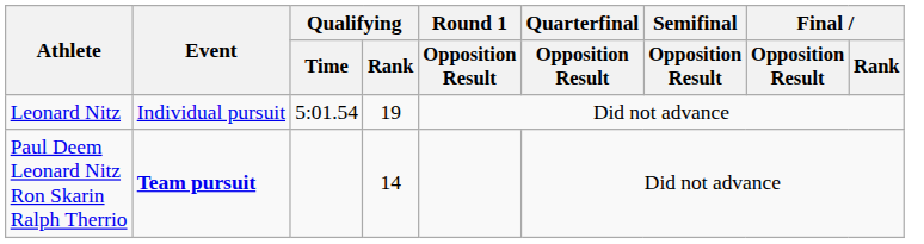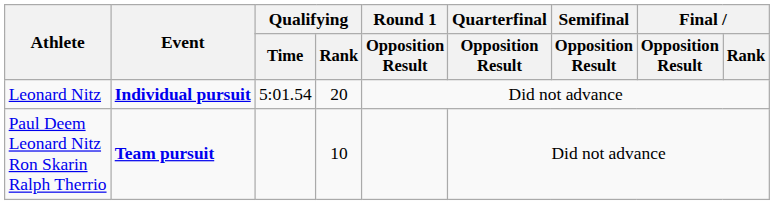Leonard Nitz | Event: normal -> bold
Leonard Nitz | Qualifying / Rank: 19 -> 20
Paul Deem Leonard Nitz Ron Skarin Ralph Therrio | Qualifying / Rank: 14 -> 10
